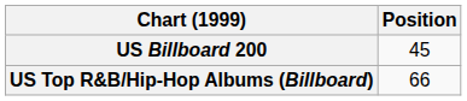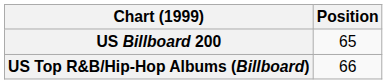US Billboard 200 | Position: 45 -> 65
